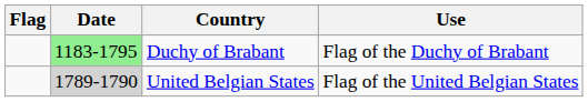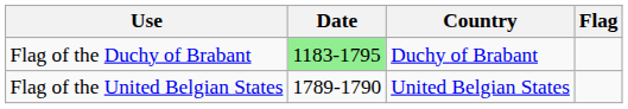columns swapped: Flag <-> Use
United Belgian States | Date: lightgrey background -> no background
